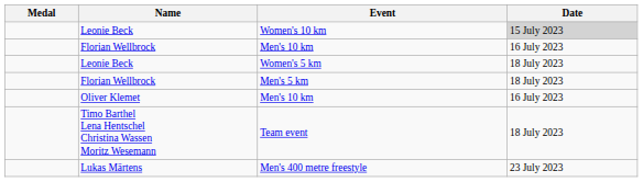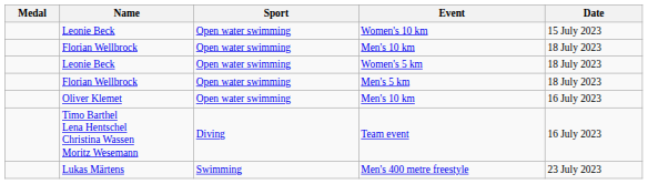+ column: Sport | Open water swimming | Open water swimming | Open water swimming | Open water swimming | Open water swimming | Diving | Swimming
Women's 10 km | Date: lightgrey background -> no background
Florian Wellbrock / Men's 10 km | Date: 16 July 2023 -> 18 July 2023
Team event | Date: 18 July 2023 -> 16 July 2023
